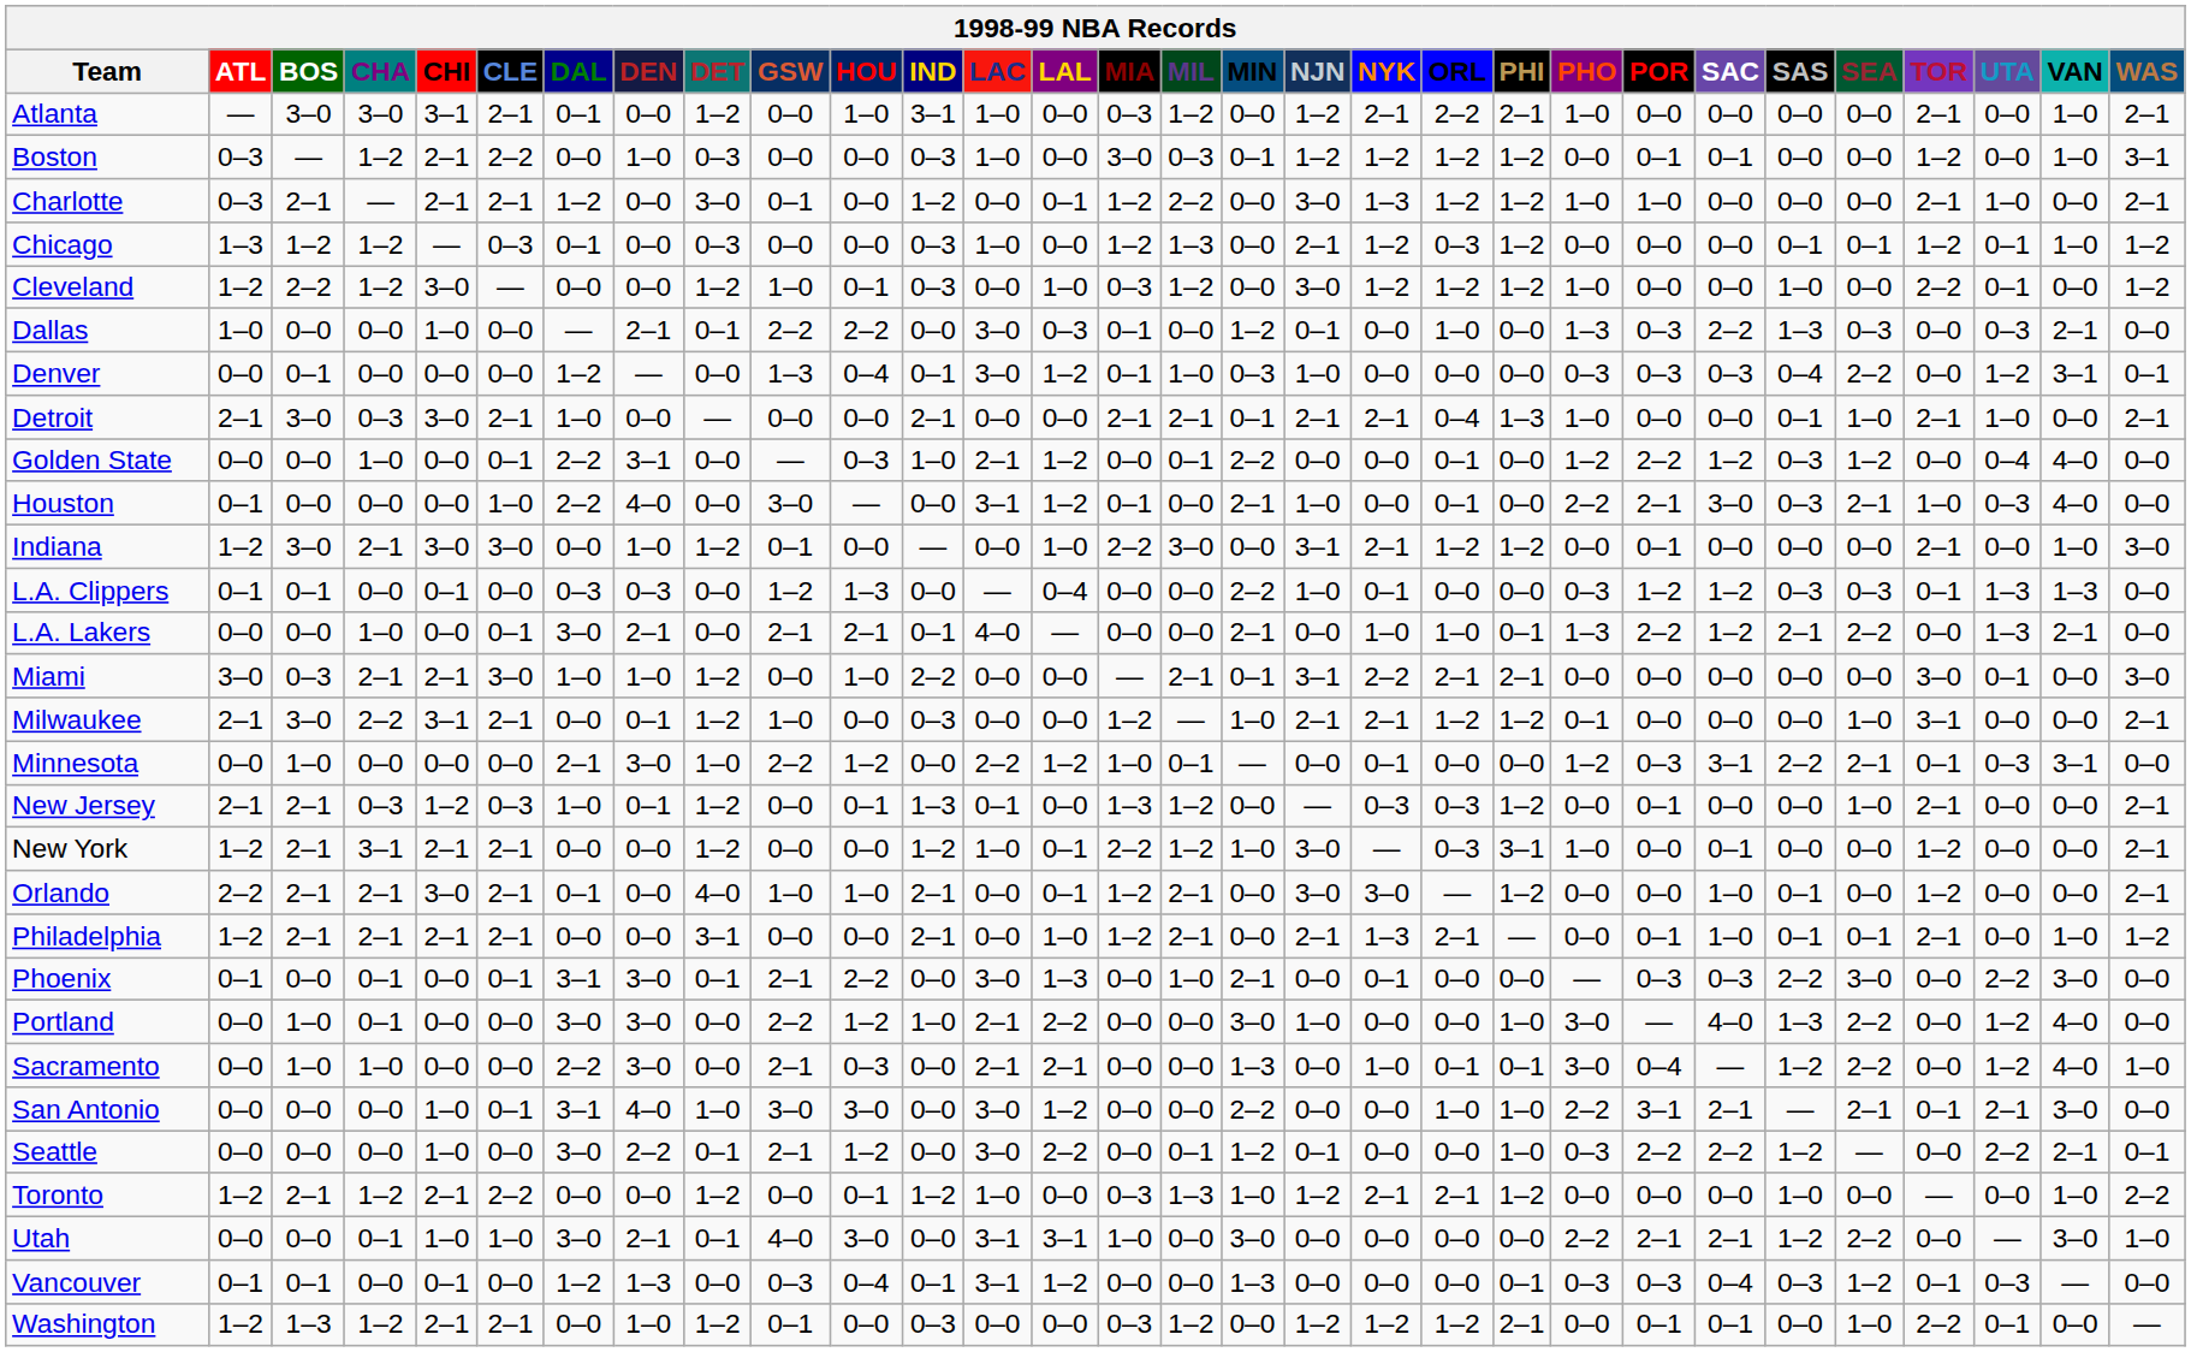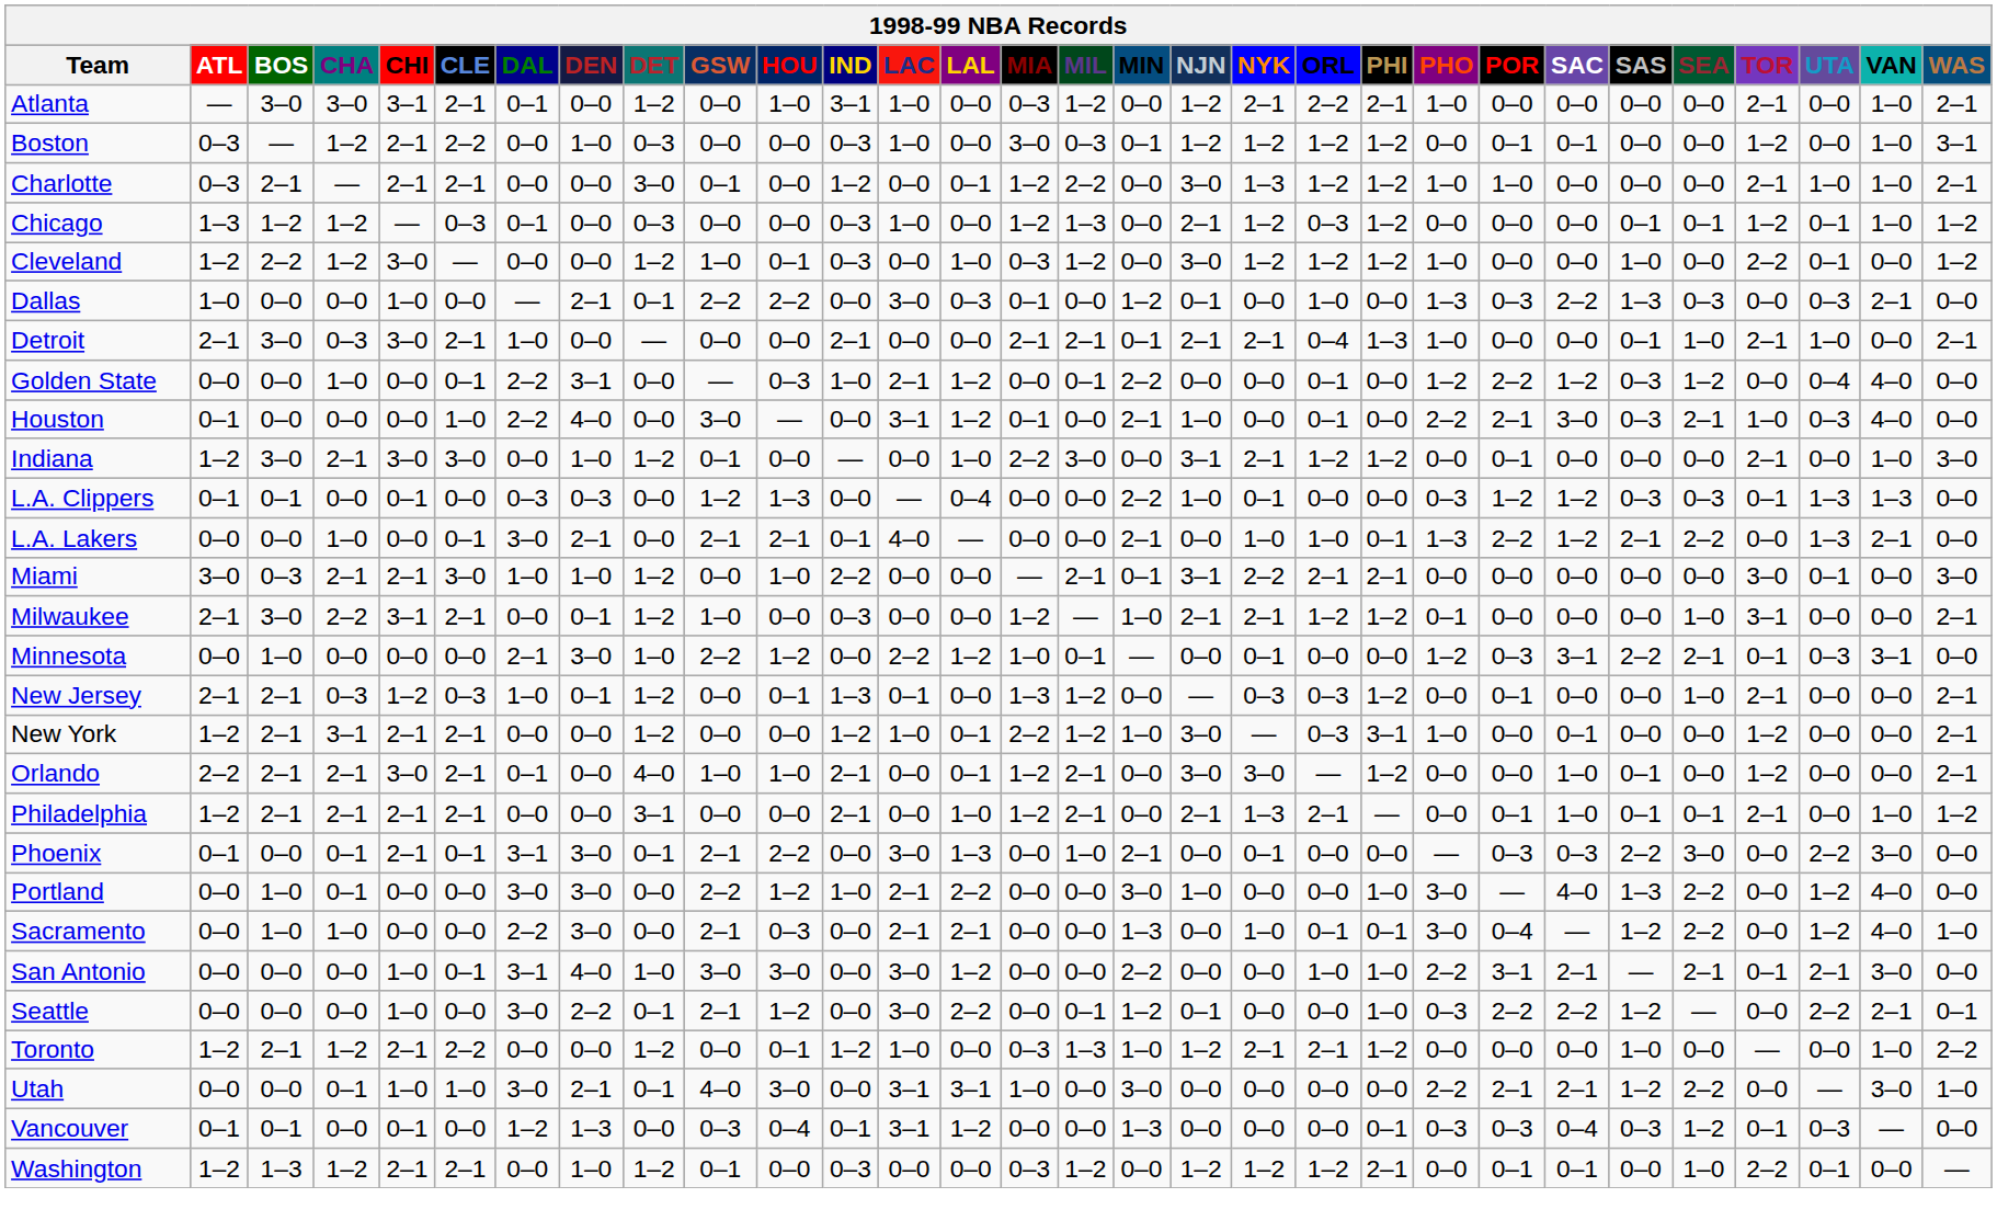Charlotte | DAL: 1–2 -> 0–0
Charlotte | VAN: 0–0 -> 1–0
- row: Denver | 0–0 | 0–1 | 0–0 | 0–0 | 0–0 | 1–2 | — | 0–0 | 1–3 | 0–4 | 0–1 | 3–0 | 1–2 | 0–1 | 1–0 | 0–3 | 1–0 | 0–0 | 0–0 | 0–0 | 0–3 | 0–3 | 0–3 | 0–4 | 2–2 | 0–0 | 1–2 | 3–1 | 0–1
Phoenix | CHI: 0–0 -> 2–1
